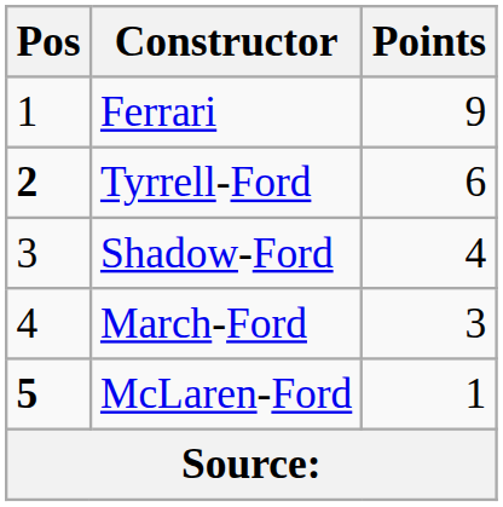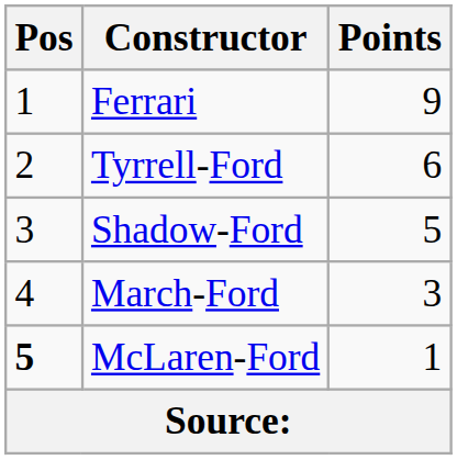Tyrrell-Ford | Pos: bold -> normal
Shadow-Ford | Points: 4 -> 5
